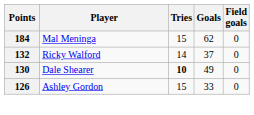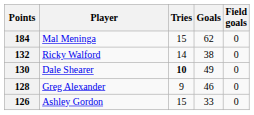132 | Goals: 37 -> 38
+ row: 128 | Greg Alexander | 9 | 46 | 0
